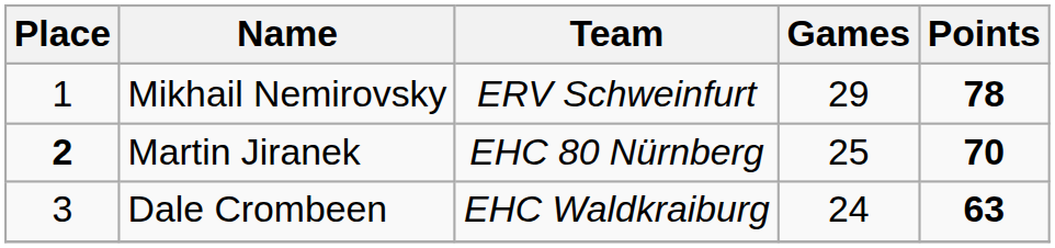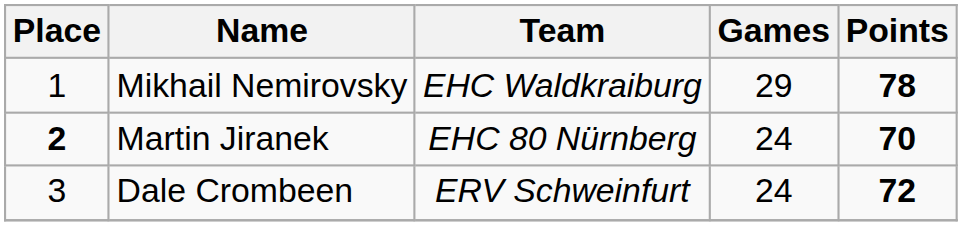Mikhail Nemirovsky | Team: ERV Schweinfurt -> EHC Waldkraiburg
Martin Jiranek | Games: 25 -> 24
Dale Crombeen | Team: EHC Waldkraiburg -> ERV Schweinfurt
Dale Crombeen | Points: 63 -> 72
